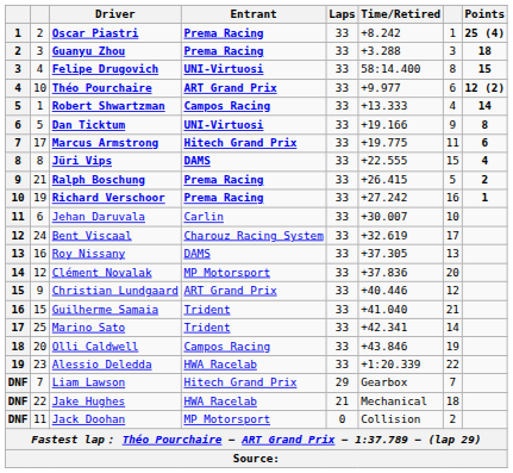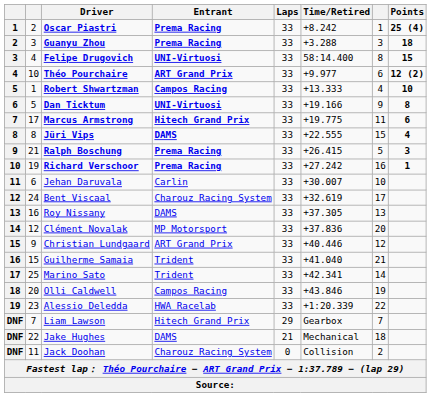Robert Shwartzman | Points: 14 -> 10
Ralph Boschung | Points: 2 -> 3
Jake Hughes | Entrant: HWA Racelab -> DAMS
Jack Doohan | Entrant: MP Motorsport -> Charouz Racing System
